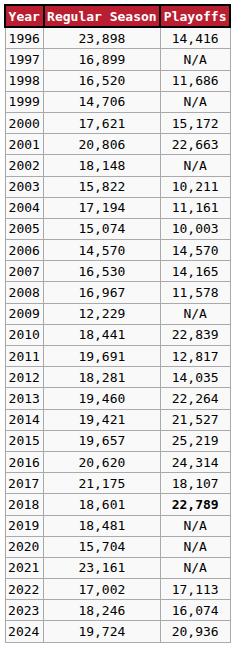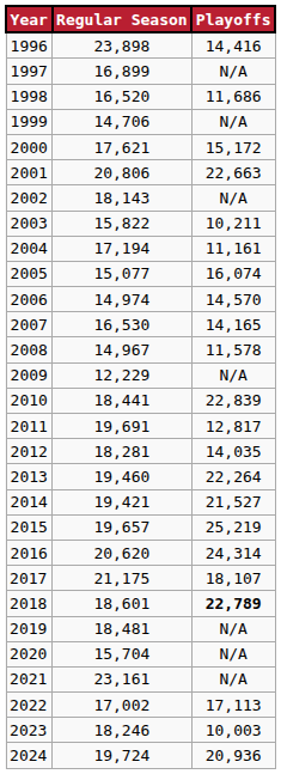2002 | Regular Season: 18,148 -> 18,143
2005 | Regular Season: 15,074 -> 15,077
2005 | Playoffs: 10,003 -> 16,074
2006 | Regular Season: 14,570 -> 14,974
2008 | Regular Season: 16,967 -> 14,967
2023 | Playoffs: 16,074 -> 10,003
